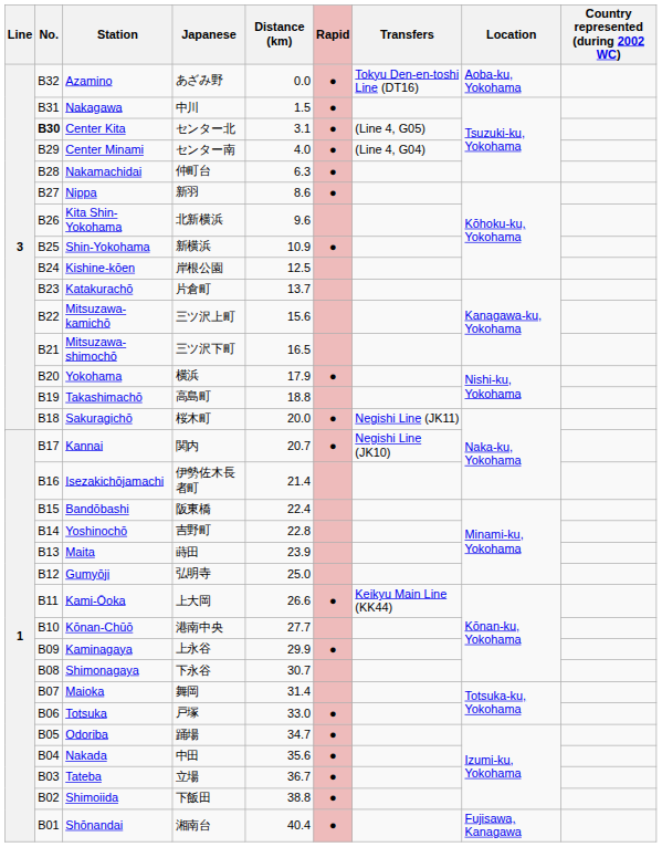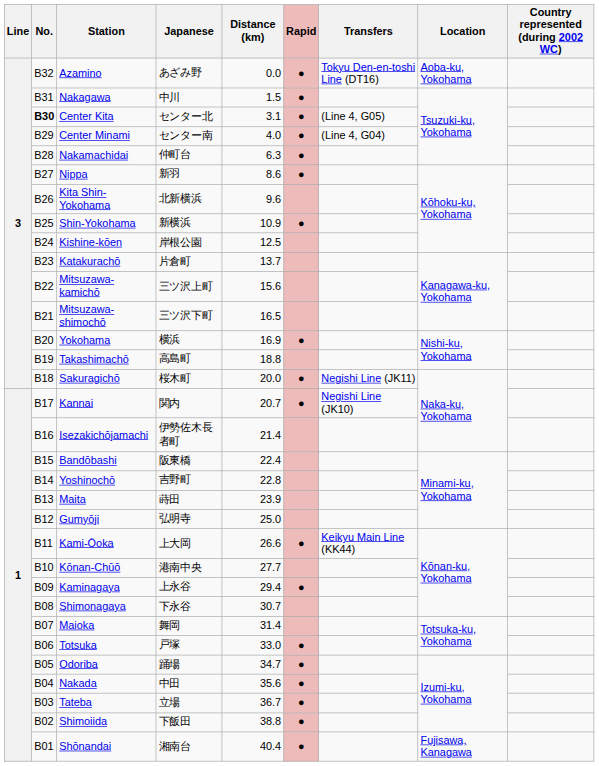Yokohama | Distance (km): 17.9 -> 16.9
Kaminagaya | Distance (km): 29.9 -> 29.4
